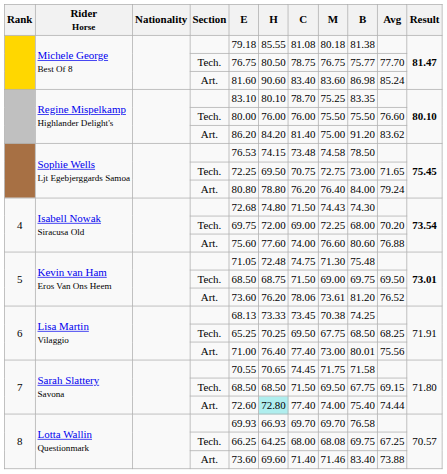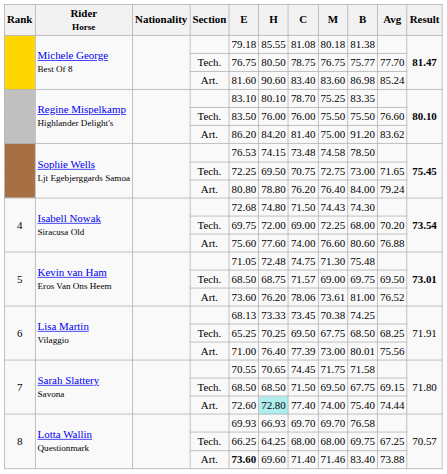Regine Mispelkamp Highlander Delight's / Tech. | E: 80.00 -> 83.50
Kevin van Ham Eros Van Ons Heem / Tech. | C: 71.50 -> 71.57
Kevin van Ham Eros Van Ons Heem / Art. | B: 81.20 -> 81.00
Lisa Martin Vilaggio / Art. | C: 77.40 -> 77.39
Lotta Wallin Questionmark / Tech. | M: 68.08 -> 68.00
Lotta Wallin Questionmark / Art. | E: normal -> bold
